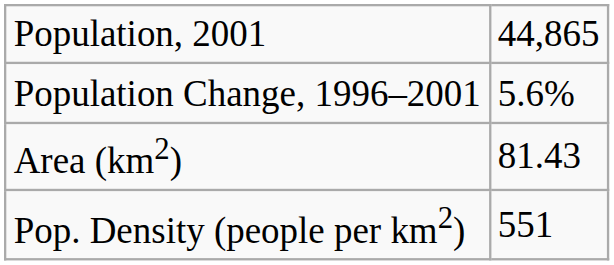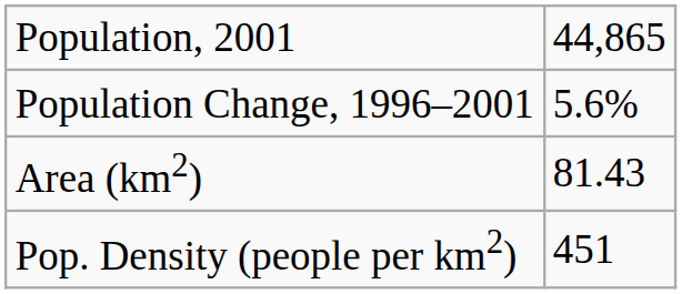Pop. Density (people per km2) | column 2: 551 -> 451
